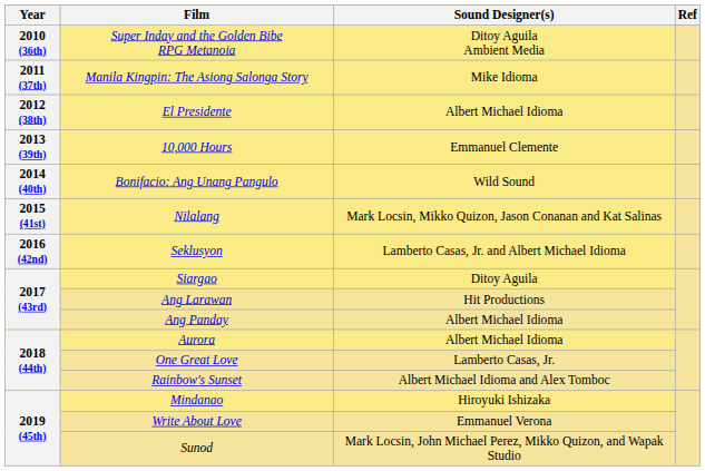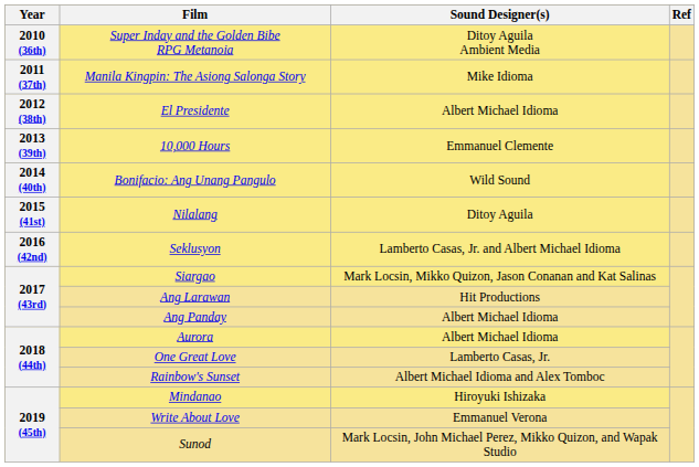Nilalang | Sound Designer(s): Mark Locsin, Mikko Quizon, Jason Conanan and Kat Salinas -> Ditoy Aguila
Siargao | Sound Designer(s): Ditoy Aguila -> Mark Locsin, Mikko Quizon, Jason Conanan and Kat Salinas
